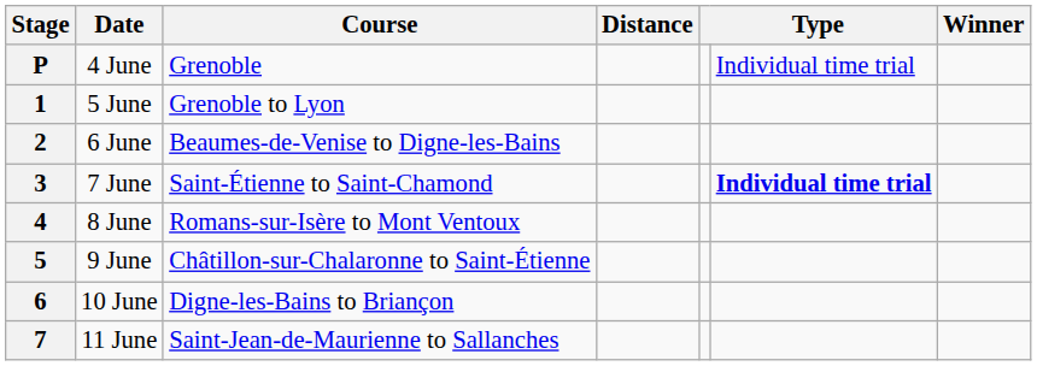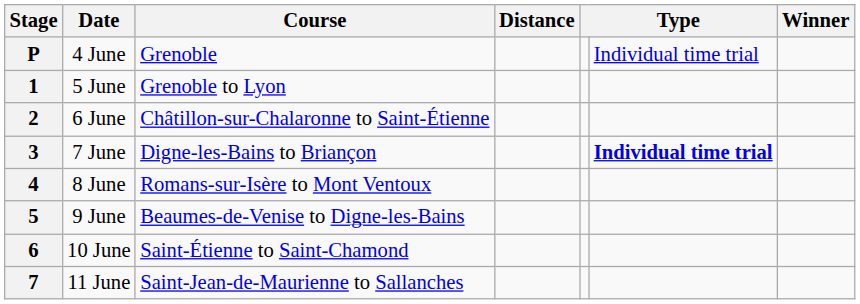2 | Course: Beaumes-de-Venise to Digne-les-Bains -> Châtillon-sur-Chalaronne to Saint-Étienne
3 | Course: Saint-Étienne to Saint-Chamond -> Digne-les-Bains to Briançon
5 | Course: Châtillon-sur-Chalaronne to Saint-Étienne -> Beaumes-de-Venise to Digne-les-Bains
6 | Course: Digne-les-Bains to Briançon -> Saint-Étienne to Saint-Chamond
